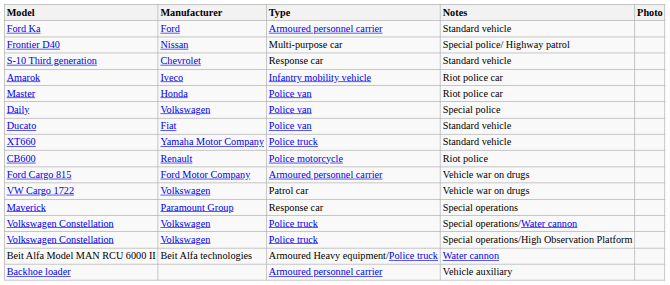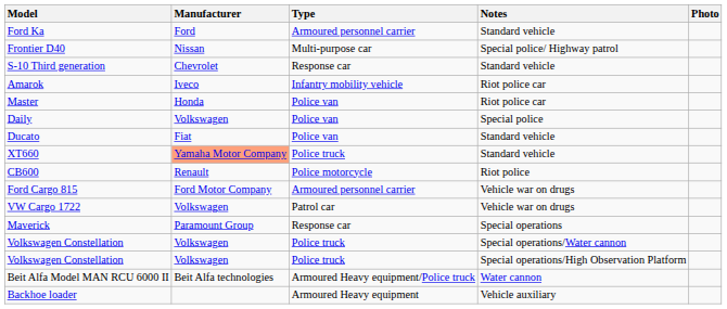XT660 | Manufacturer: no background -> lightsalmon background
Backhoe loader | Type: Armoured personnel carrier -> Armoured Heavy equipment
